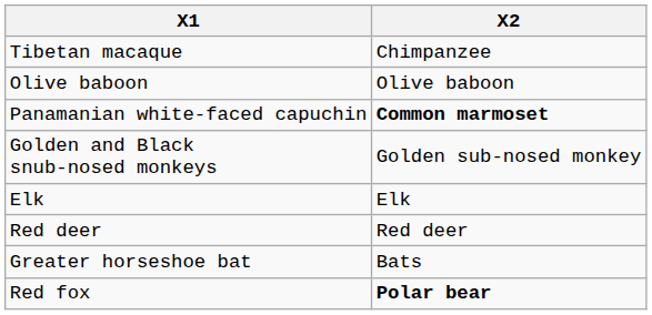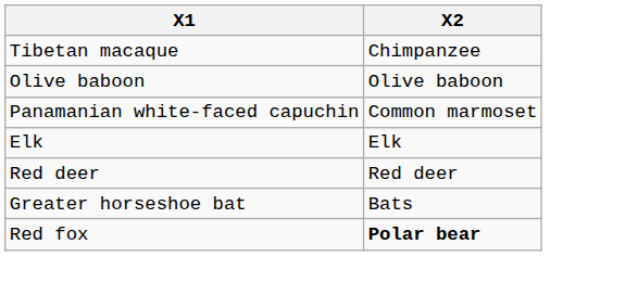Panamanian white-faced capuchin | X2: bold -> normal
- row: Golden and Black snub-nosed monkeys | Golden sub-nosed monkey
